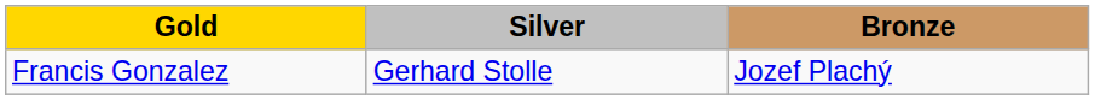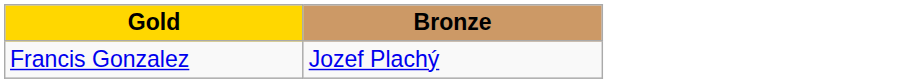- column: Silver | Gerhard Stolle
